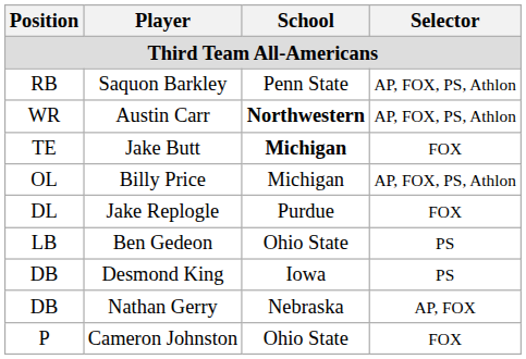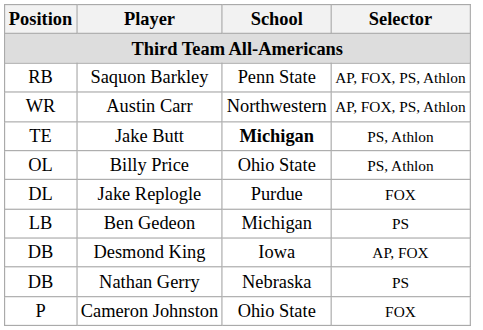Austin Carr | School: bold -> normal
Jake Butt | Selector: FOX -> PS, Athlon
Billy Price | School: Michigan -> Ohio State
Billy Price | Selector: AP, FOX, PS, Athlon -> PS, Athlon
Ben Gedeon | School: Ohio State -> Michigan
Desmond King | Selector: PS -> AP, FOX
Nathan Gerry | Selector: AP, FOX -> PS
